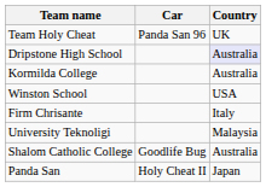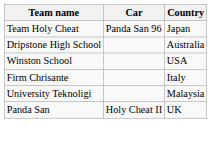Team Holy Cheat | Country: UK -> Japan
Dripstone High School | Country: lavender background -> no background
- row: Kormilda College | Australia
- row: Shalom Catholic College | Goodlife Bug | Australia
Panda San | Country: Japan -> UK
